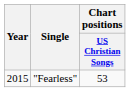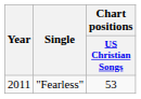"Fearless" | Year: 2015 -> 2011
